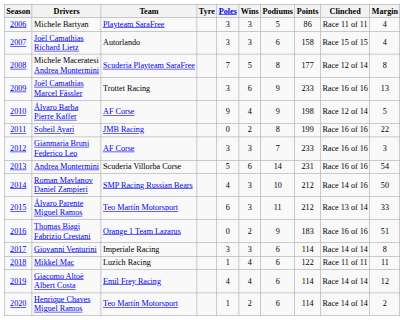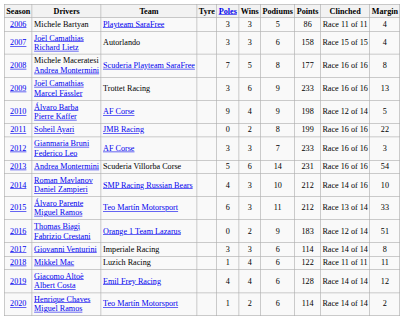Michele Maceratesi Andrea Montermini | Clinched: Race 12 of 14 -> Race 16 of 16
Roman Mavlanov Daniel Zampieri | Margin: 50 -> 10
Thomas Biagi Fabrizio Crestani | Clinched: Race 16 of 16 -> Race 12 of 14
Giacomo Altoè Albert Costa | Points: 114 -> 128
